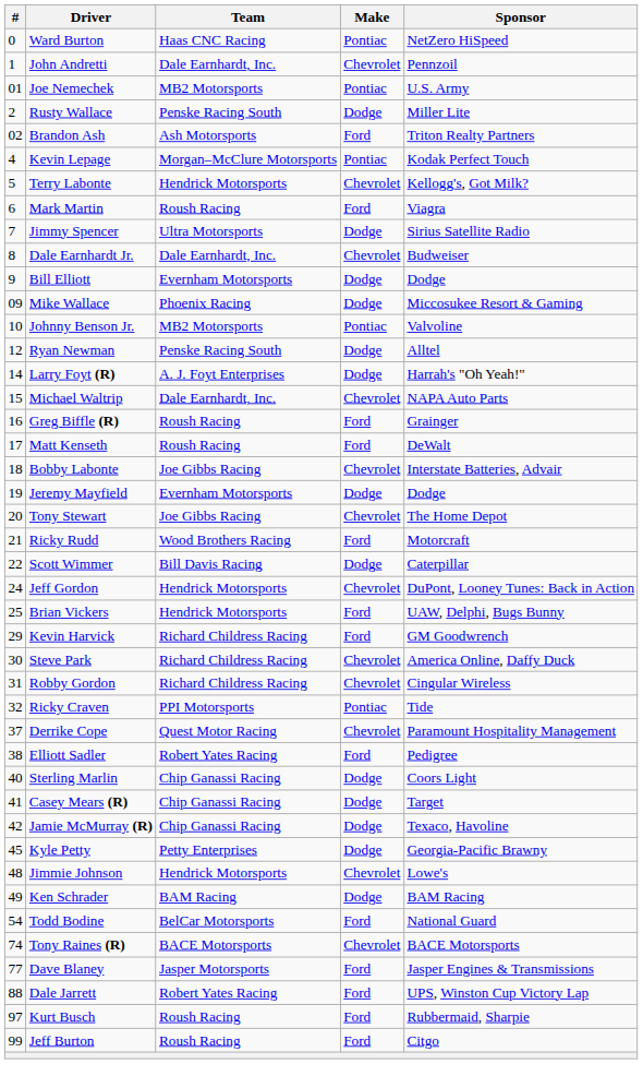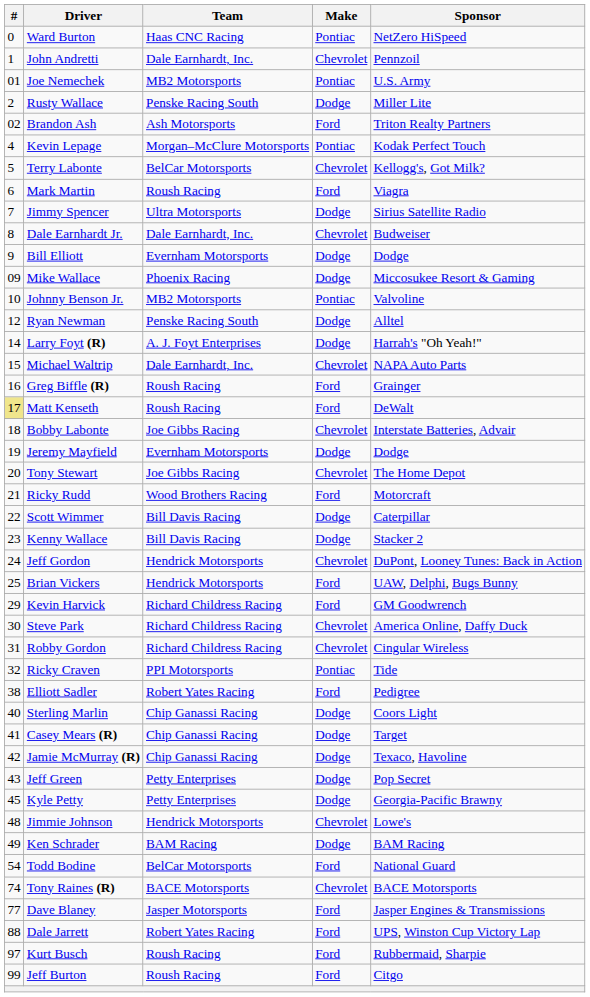Terry Labonte | Team: Hendrick Motorsports -> BelCar Motorsports
Matt Kenseth | #: no background -> khaki background
+ row: 23 | Kenny Wallace | Bill Davis Racing | Dodge | Stacker 2
- row: 37 | Derrike Cope | Quest Motor Racing | Chevrolet | Paramount Hospitality Management
+ row: 43 | Jeff Green | Petty Enterprises | Dodge | Pop Secret
